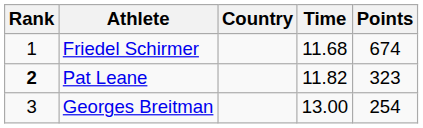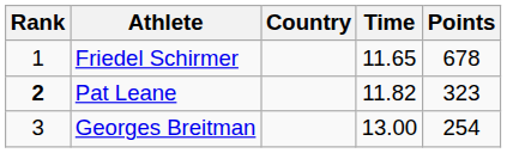Friedel Schirmer | Time: 11.68 -> 11.65
Friedel Schirmer | Points: 674 -> 678
